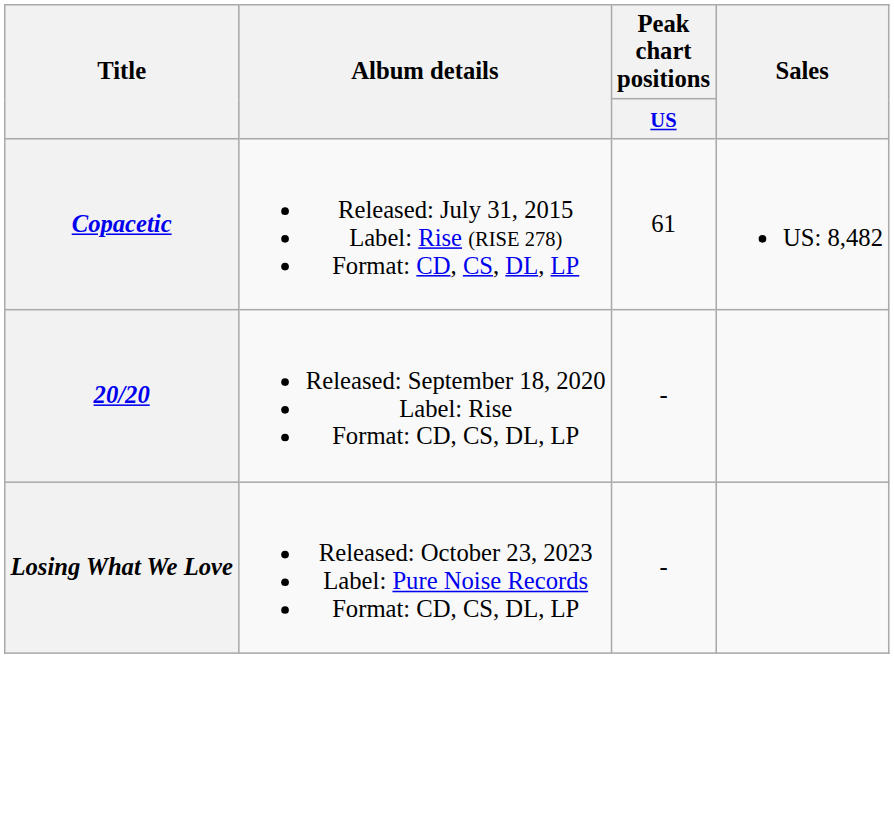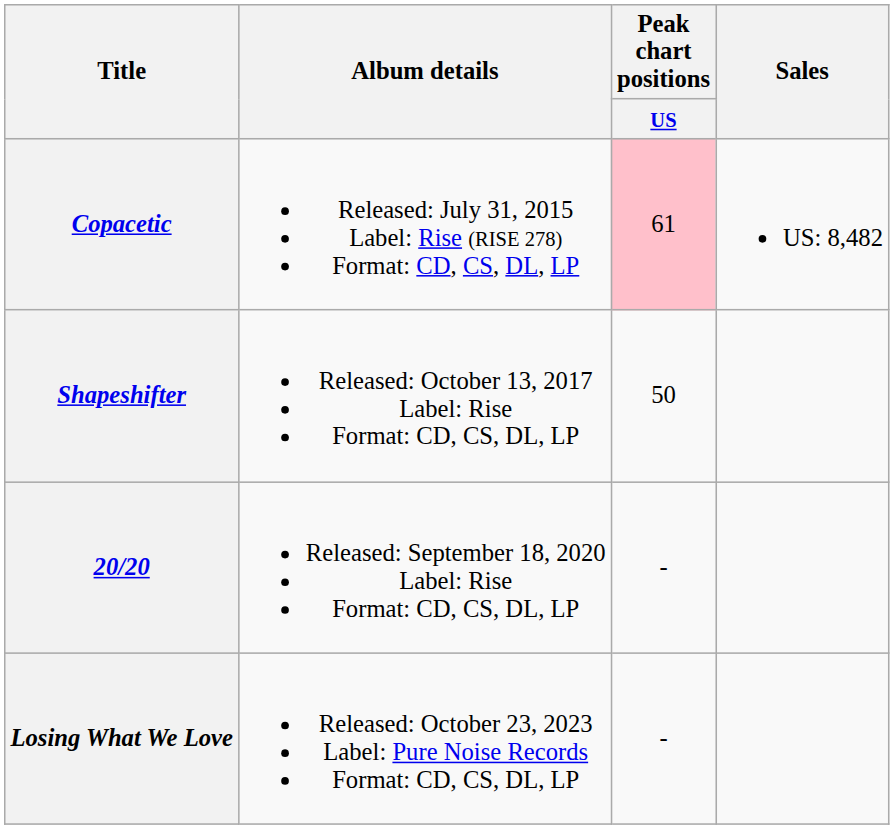Copacetic | Peak chart positions / US: no background -> pink background
+ row: Shapeshifter | Released: October 13, 2017 Label: Rise Format: CD, CS, DL, LP | 50
